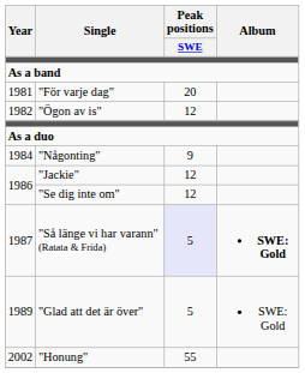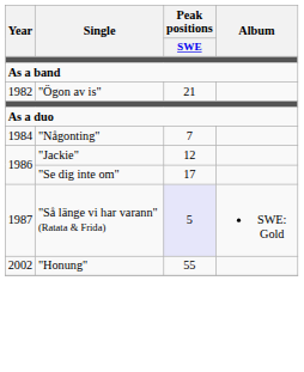- row: 1981 | "För varje dag" | 20
"Ögon av is" | Peak positions / SWE: 12 -> 21
"Någonting" | Peak positions / SWE: 9 -> 7
"Se dig inte om" | Peak positions / SWE: 12 -> 17
"Så länge vi har varann" (Ratata & Frida) | Album: bold -> normal
- row: 1989 | "Glad att det är över" | 5 | SWE: Gold
